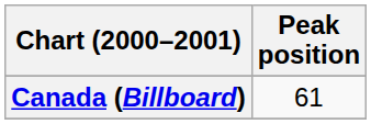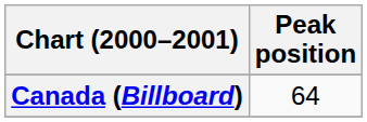Canada (Billboard) | Peak position: 61 -> 64
